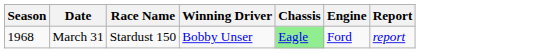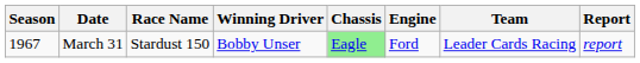+ column: Team | Leader Cards Racing
March 31 | Season: 1968 -> 1967
